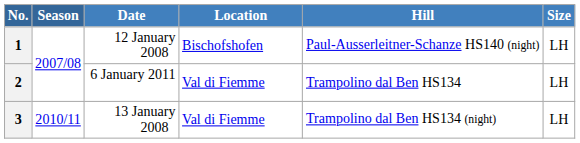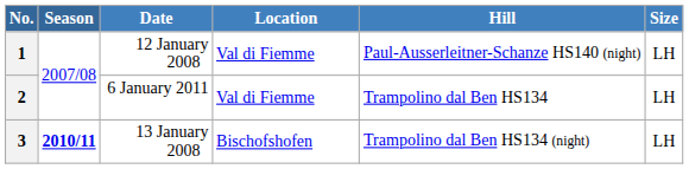1 | Location: Bischofshofen -> Val di Fiemme
3 | Season: normal -> bold
3 | Location: Val di Fiemme -> Bischofshofen
